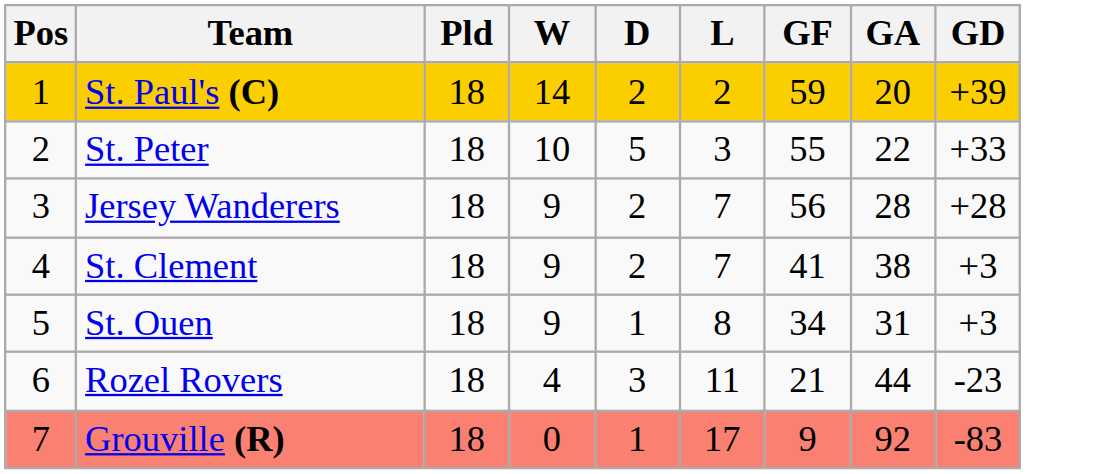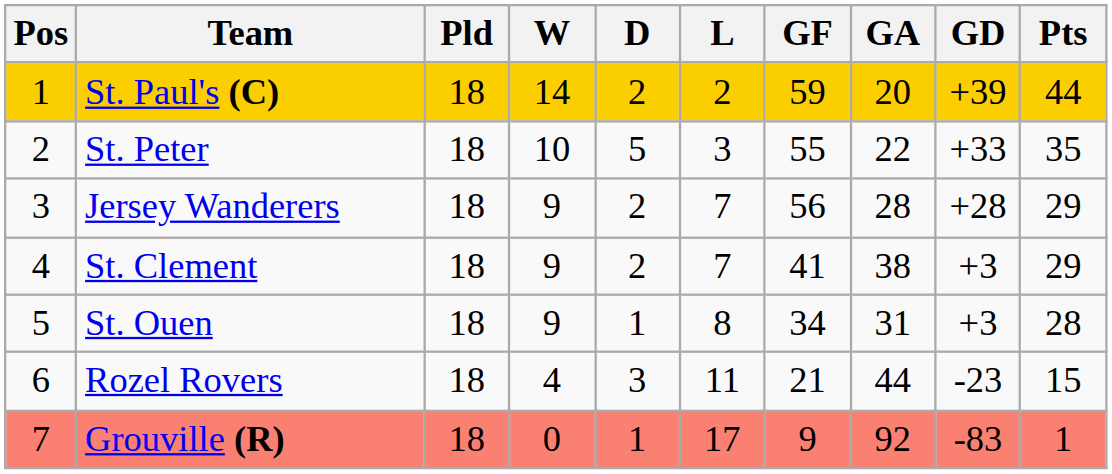+ column: Pts | 44 | 35 | 29 | 29 | 28 | 15 | 1
